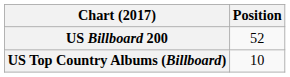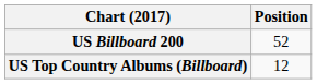US Top Country Albums (Billboard) | Position: 10 -> 12
